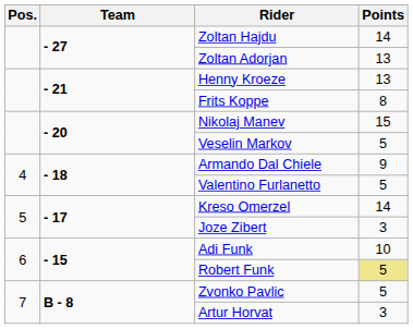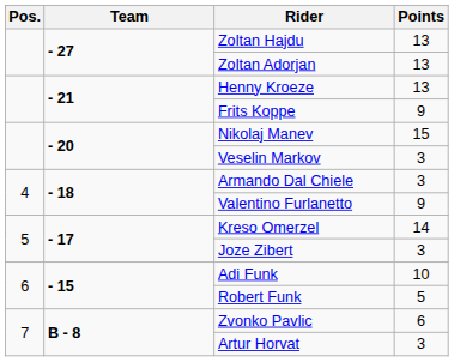Zoltan Hajdu | Points: 14 -> 13
Frits Koppe | Points: 8 -> 9
Veselin Markov | Points: 5 -> 3
Armando Dal Chiele | Points: 9 -> 3
Valentino Furlanetto | Points: 5 -> 9
Robert Funk | Points: khaki background -> no background
Zvonko Pavlic | Points: 5 -> 6
